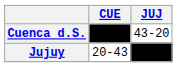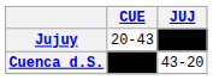rows swapped: Cuenca d.S. <-> Jujuy
